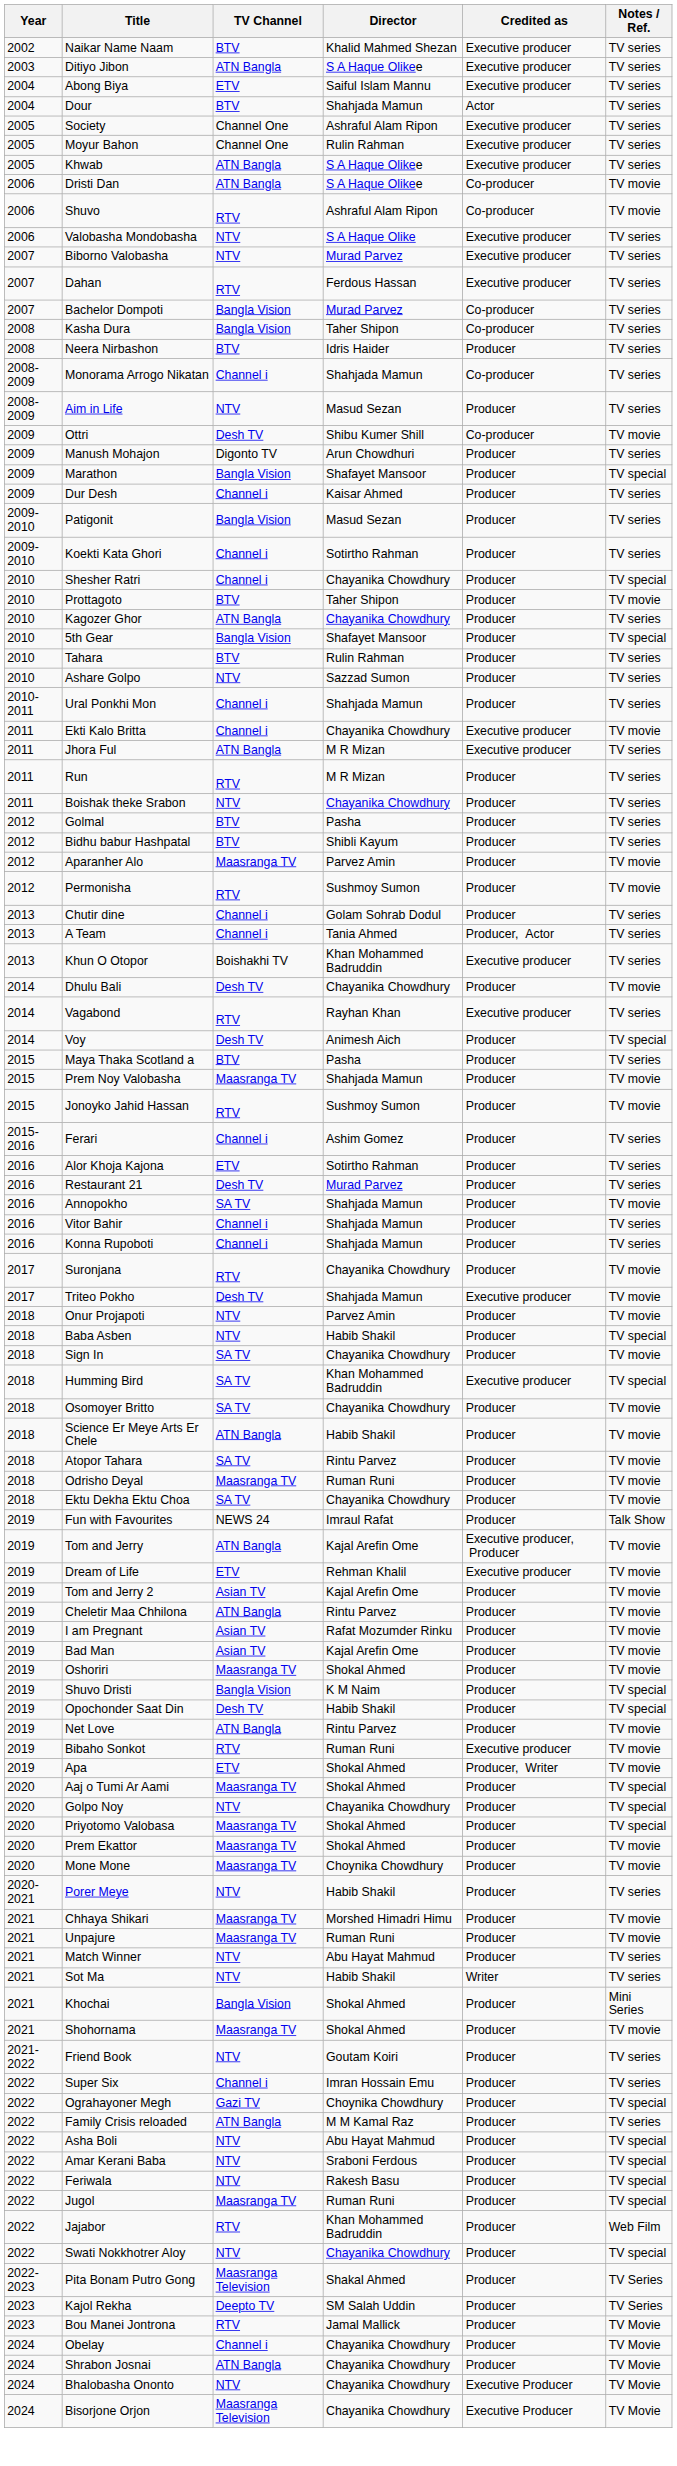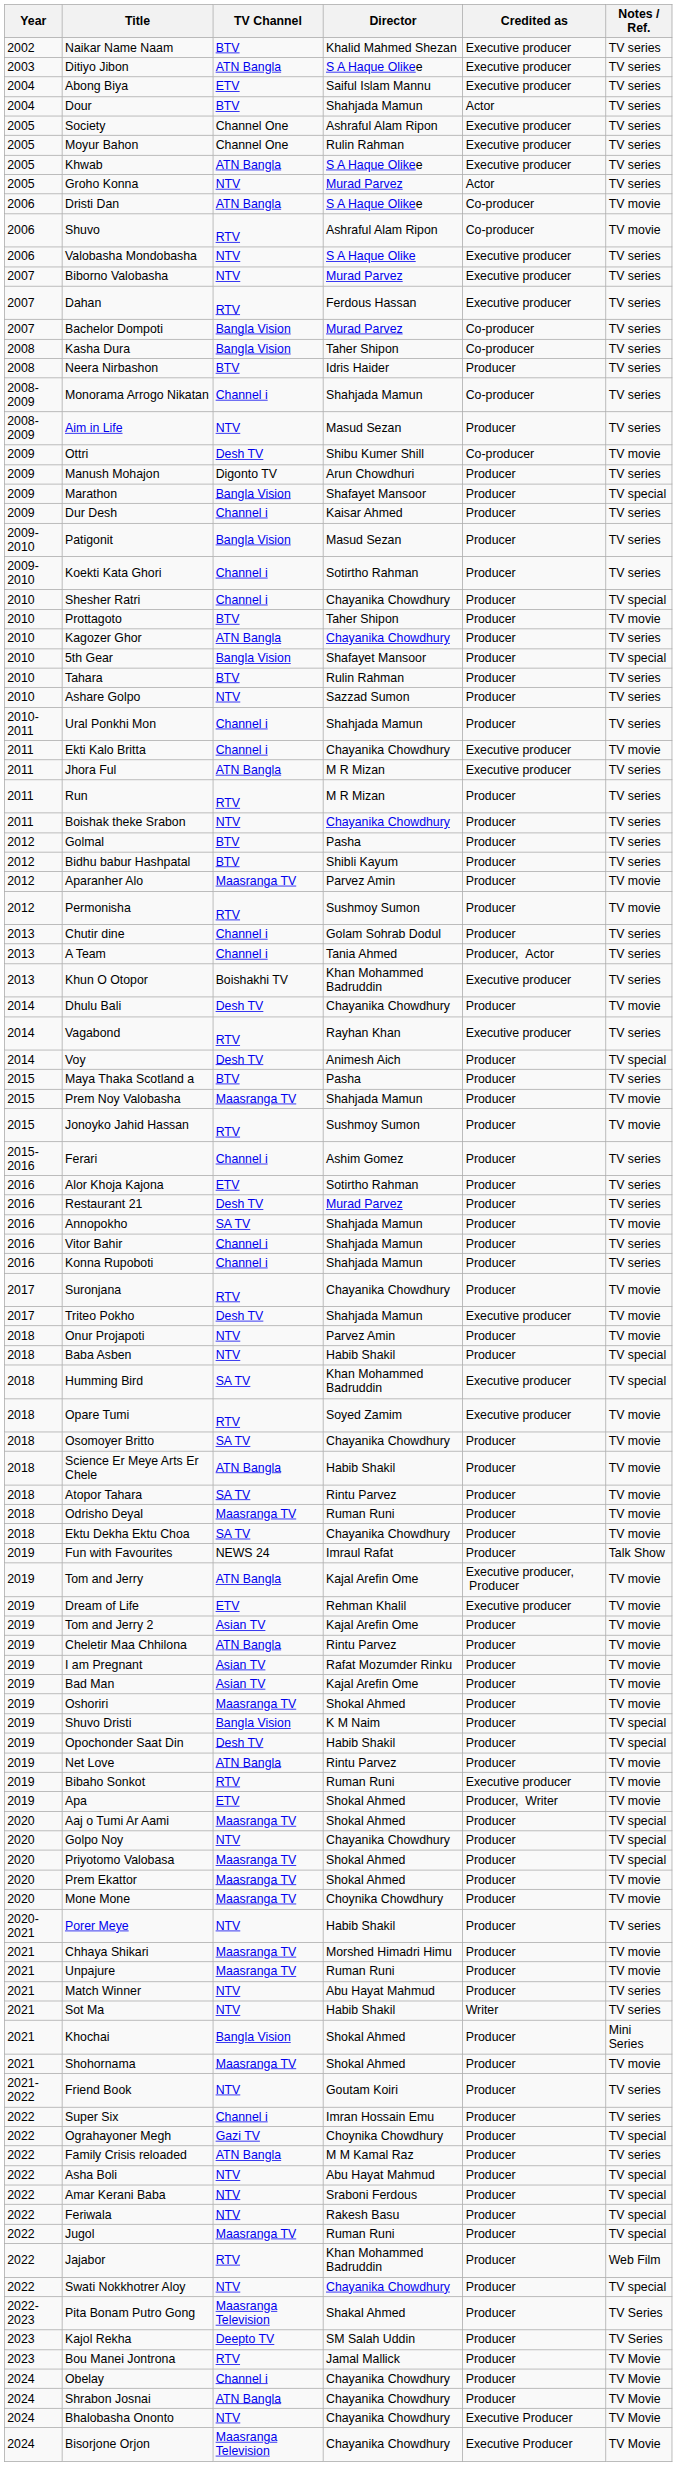+ row: 2005 | Groho Konna | NTV | Murad Parvez | Actor | TV series
- row: 2018 | Sign In | SA TV | Chayanika Chowdhury | Producer | TV movie
+ row: 2018 | Opare Tumi | RTV | Soyed Zamim | Executive producer | TV movie
